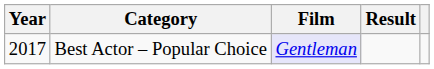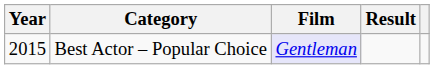Best Actor – Popular Choice | Year: 2017 -> 2015
